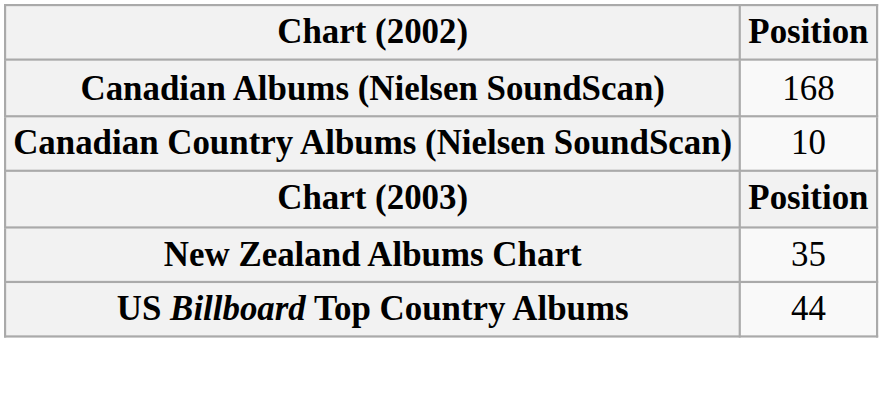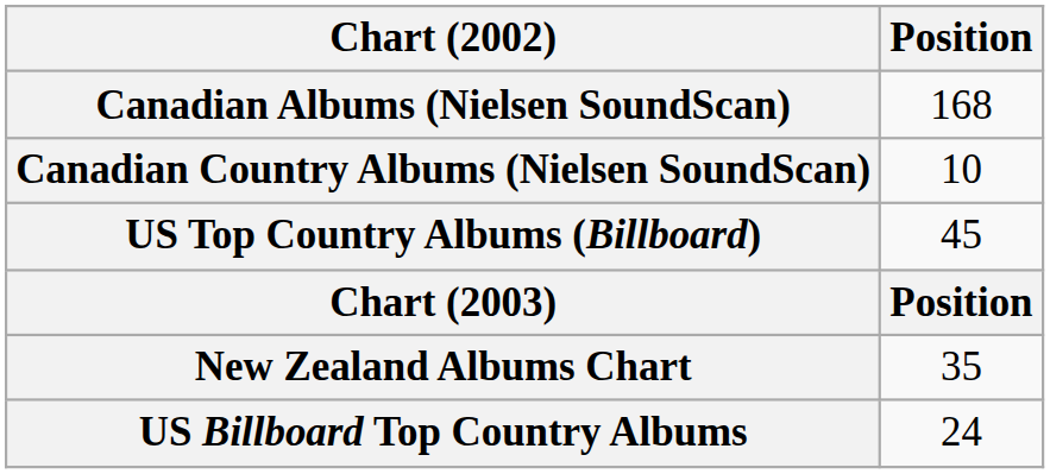+ row: US Top Country Albums (Billboard) | 45
US Billboard Top Country Albums | Position: 44 -> 24
